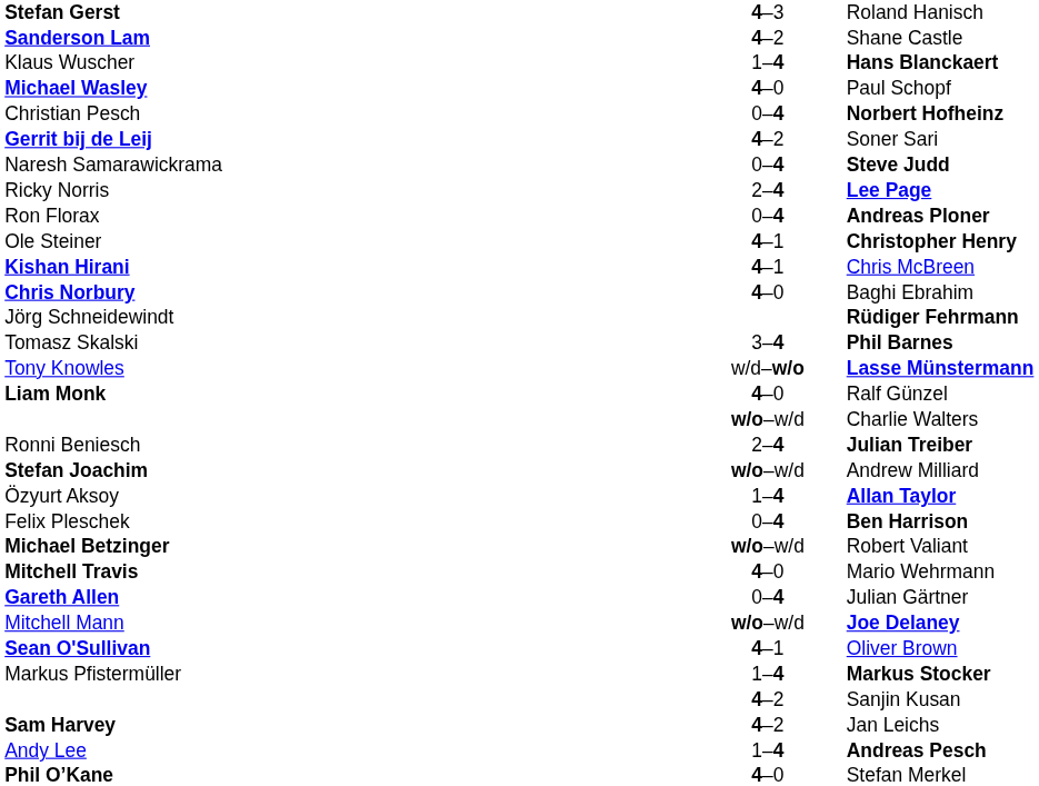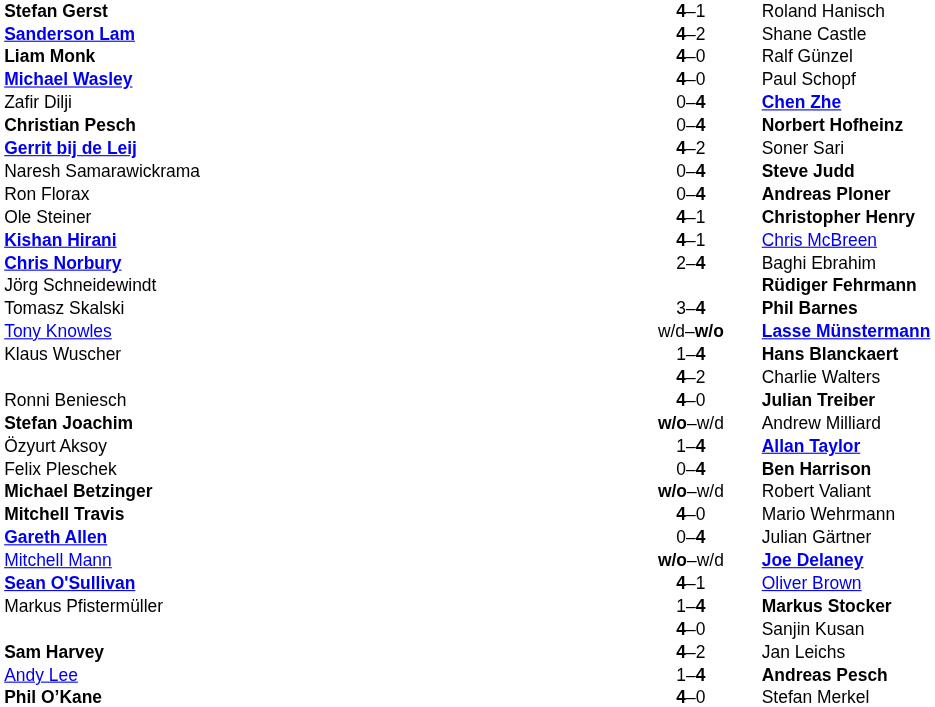Roland Hanisch | column 2: 4–3 -> 4–1
rows swapped: Ralf Günzel <-> Hans Blanckaert
+ row: Zafir Dilji | 0–4 | Chen Zhe
Norbert Hofheinz | column 1: normal -> bold
- row: Ricky Norris | 2–4 | Lee Page
Baghi Ebrahim | column 2: 4–0 -> 2–4
Charlie Walters | column 2: w/o–w/d -> 4–2
Julian Treiber | column 2: 2–4 -> 4–0
Sanjin Kusan | column 2: 4–2 -> 4–0
